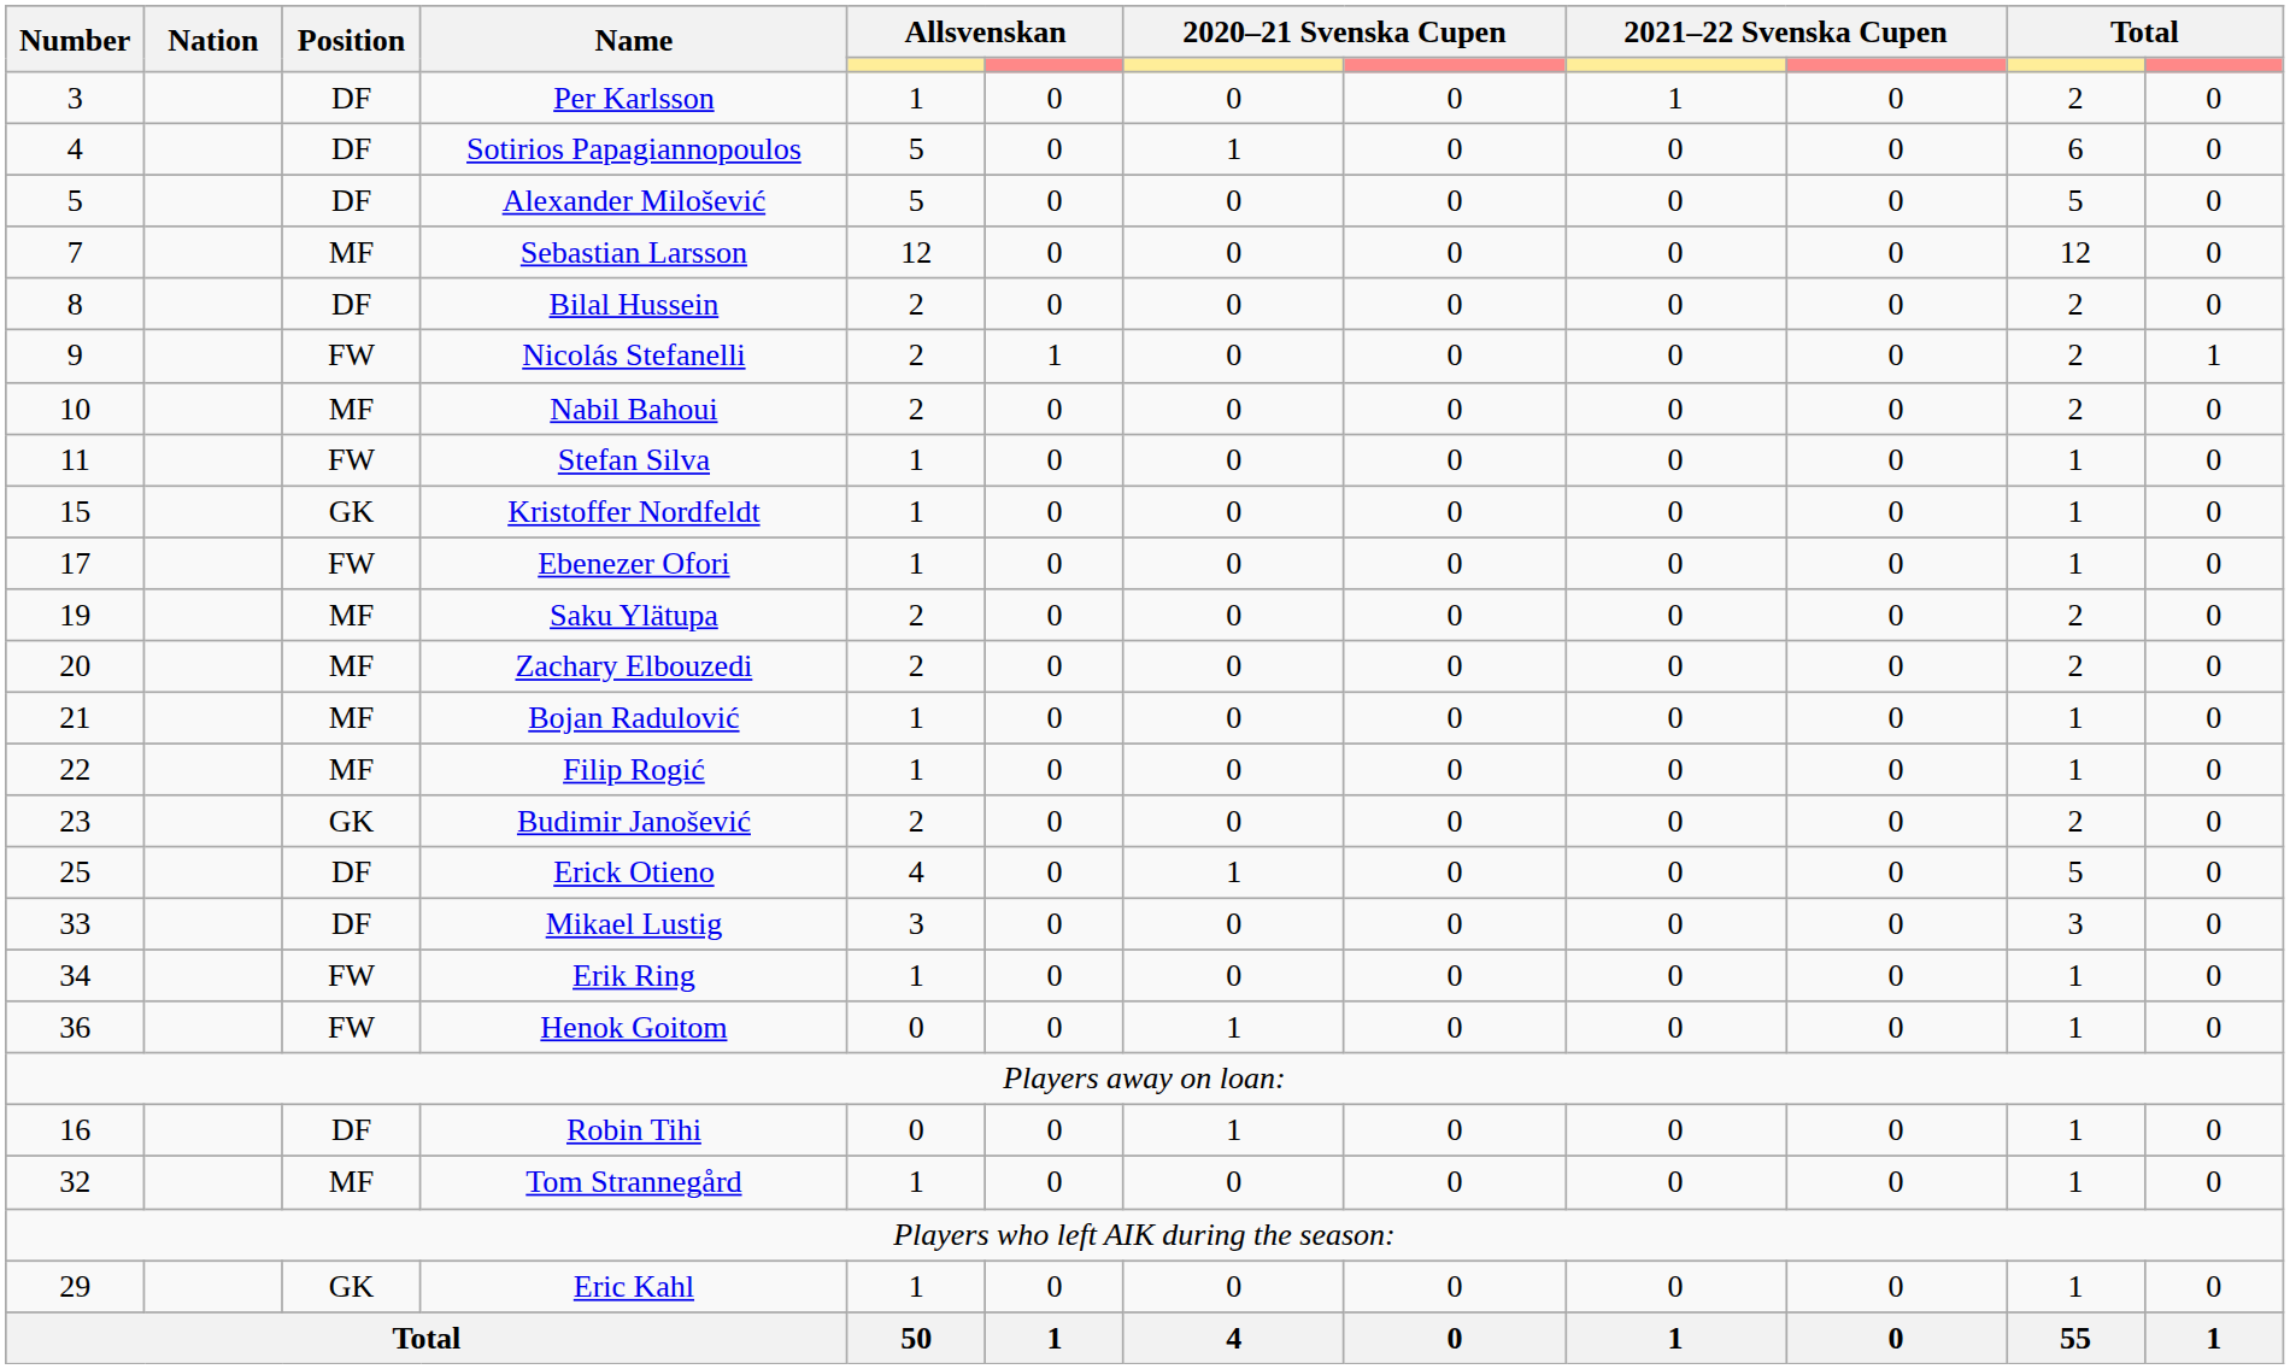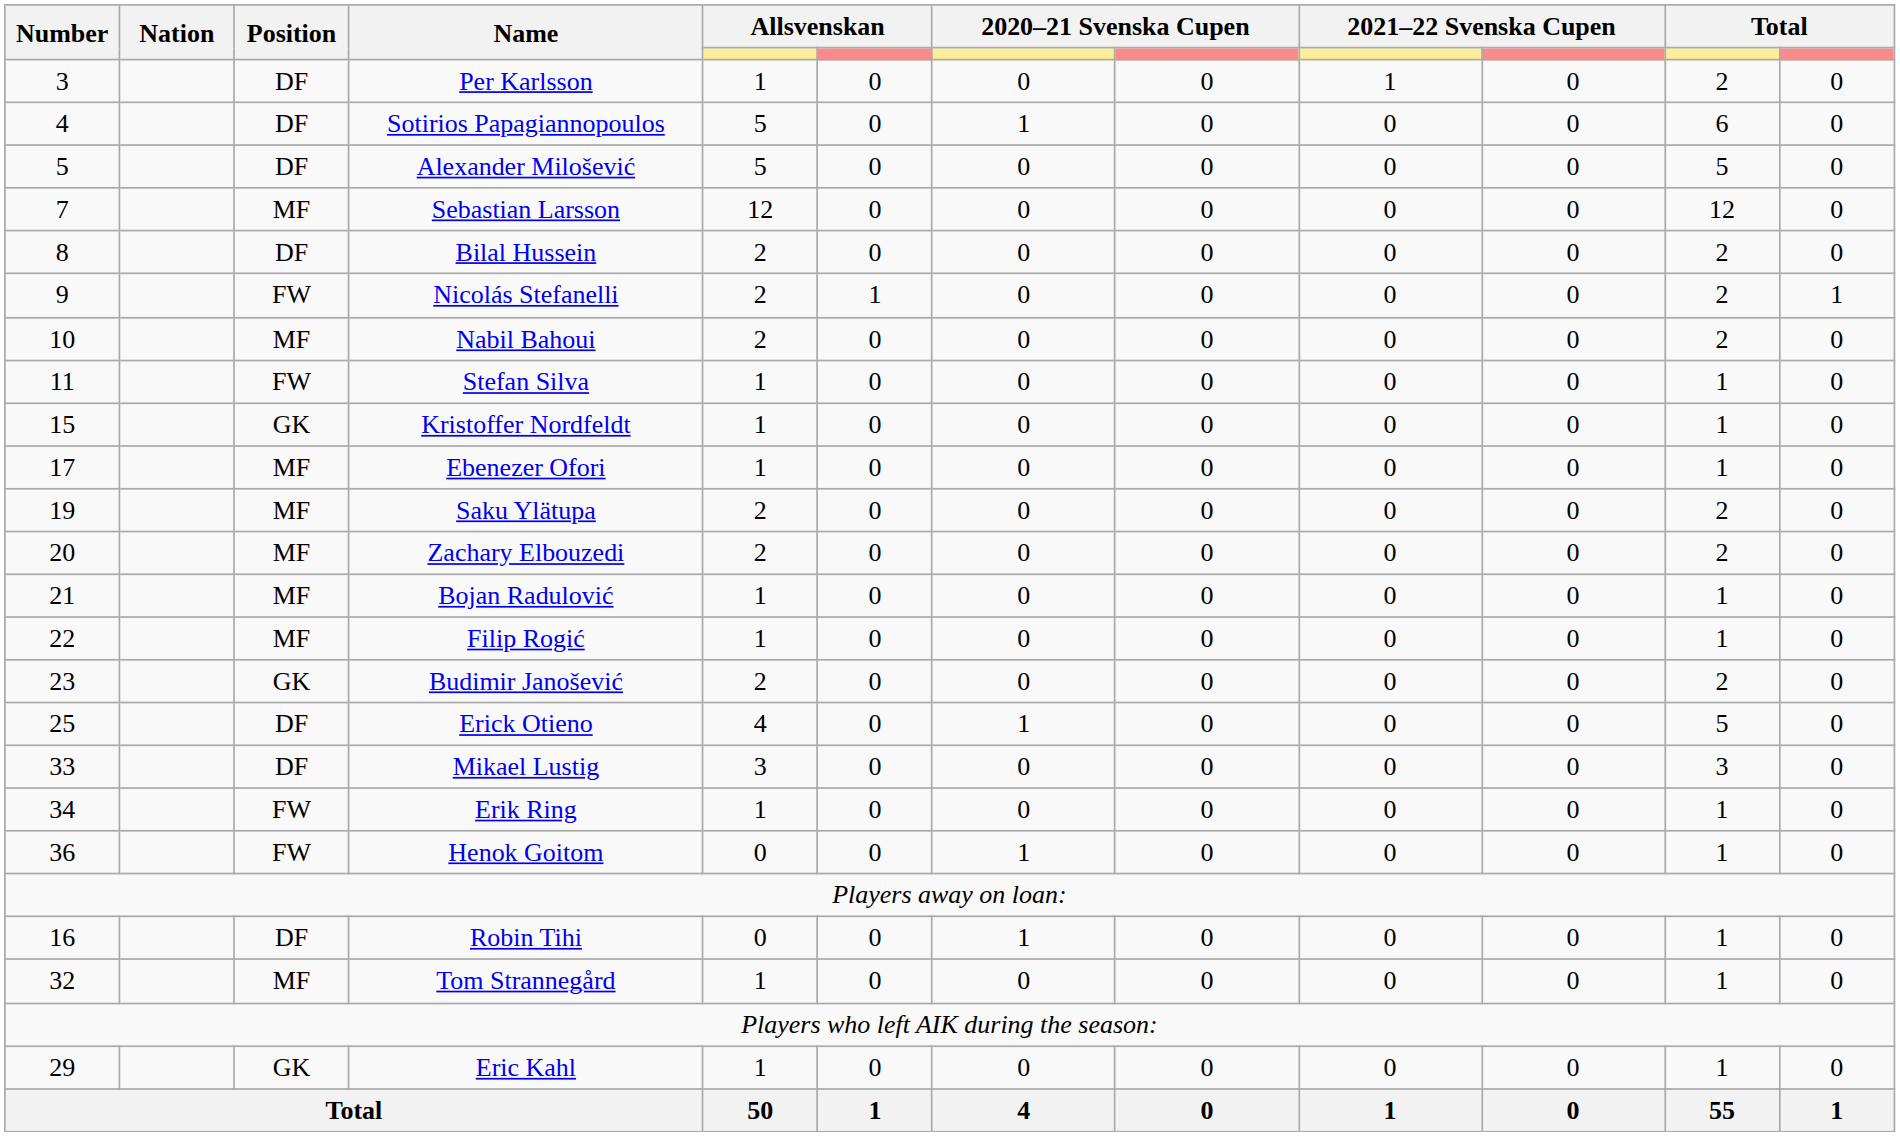Ebenezer Ofori | Position: FW -> MF
